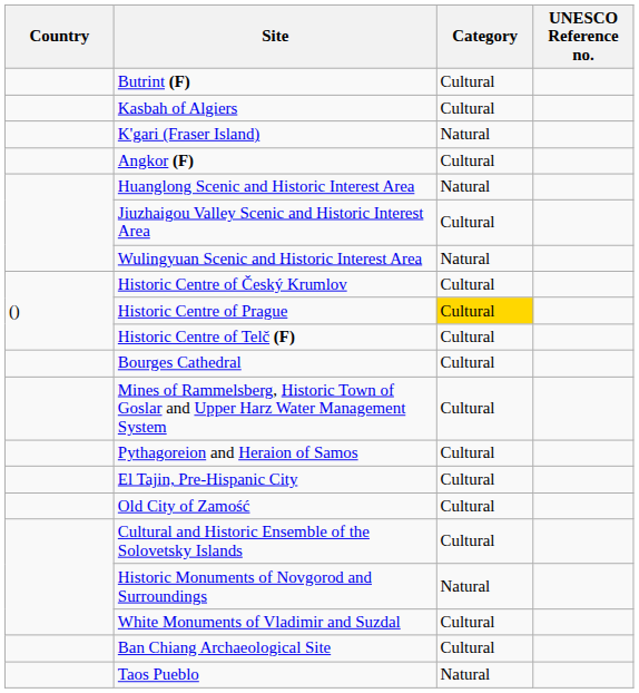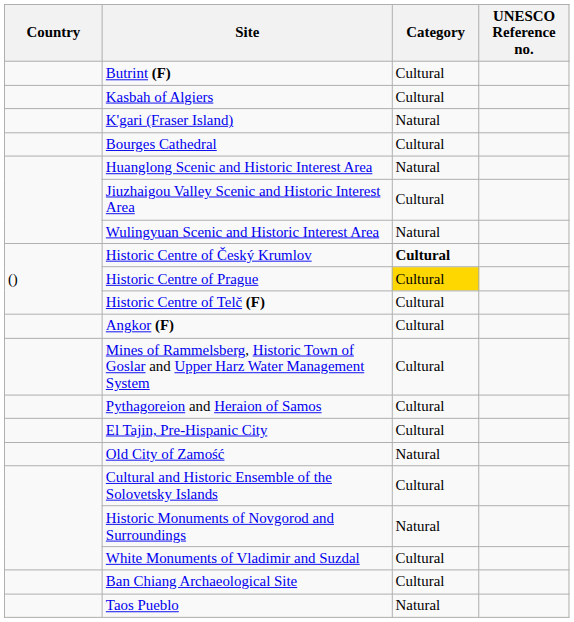rows swapped: Angkor (F) <-> Bourges Cathedral
Historic Centre of Český Krumlov | Category: normal -> bold
Old City of Zamość | Category: Cultural -> Natural
